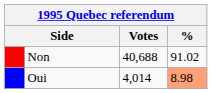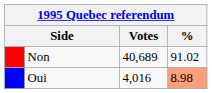Non | Votes: 40,688 -> 40,689
Oui | Votes: 4,014 -> 4,016
